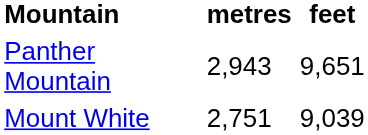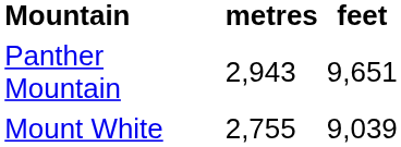Mount White | metres: 2,751 -> 2,755
